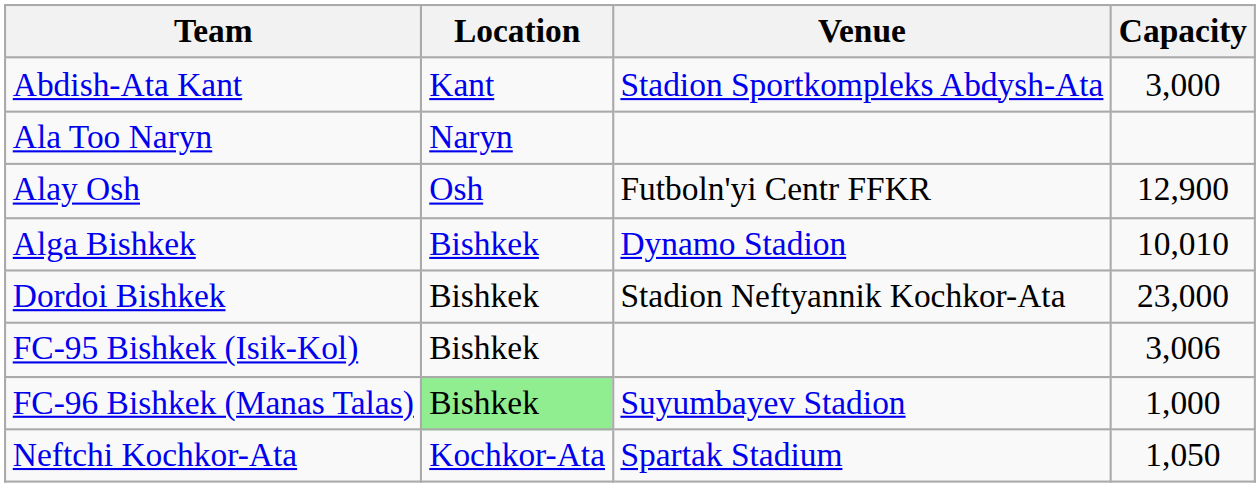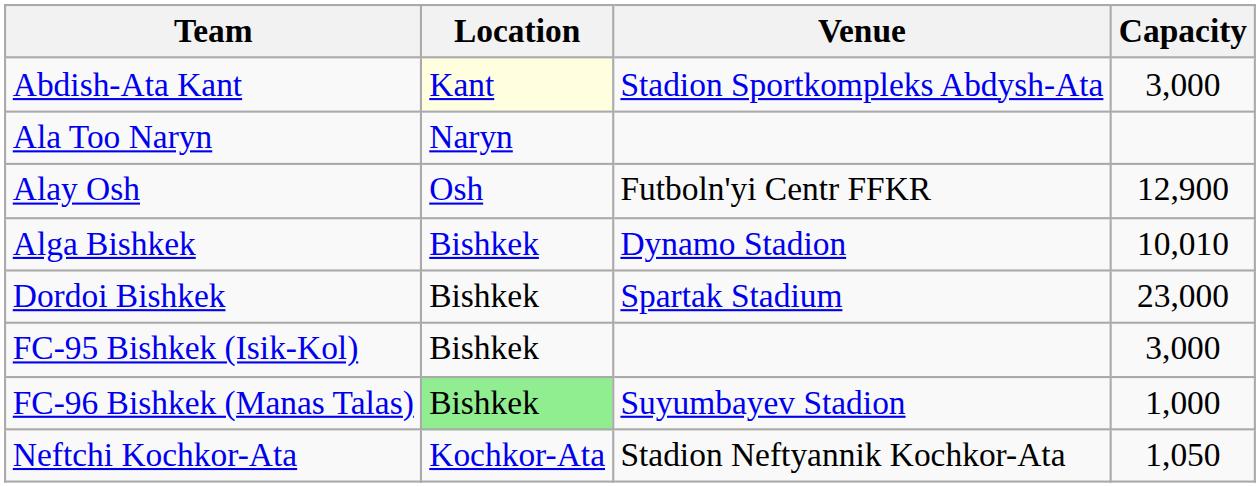Abdish-Ata Kant | Location: no background -> lightyellow background
Dordoi Bishkek | Venue: Stadion Neftyannik Kochkor-Ata -> Spartak Stadium
FC-95 Bishkek (Isik-Kol) | Capacity: 3,006 -> 3,000
Neftchi Kochkor-Ata | Venue: Spartak Stadium -> Stadion Neftyannik Kochkor-Ata
